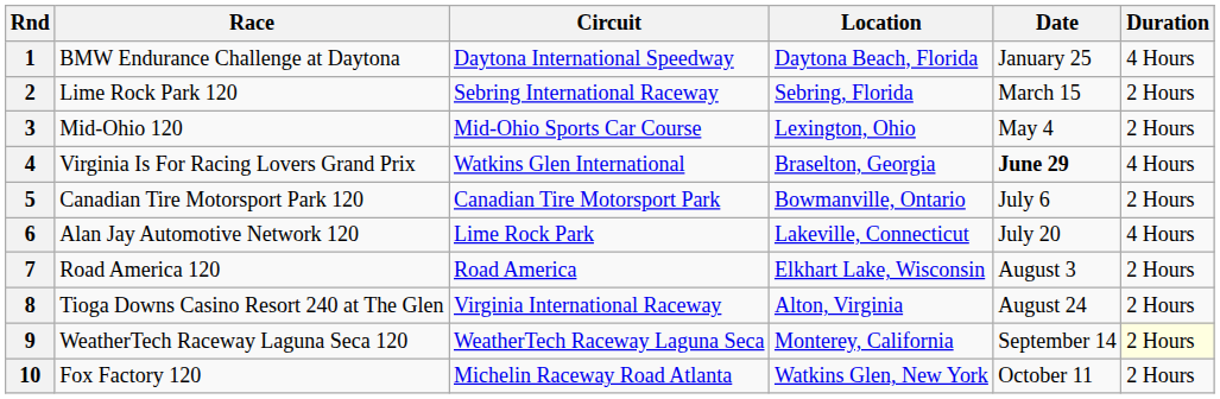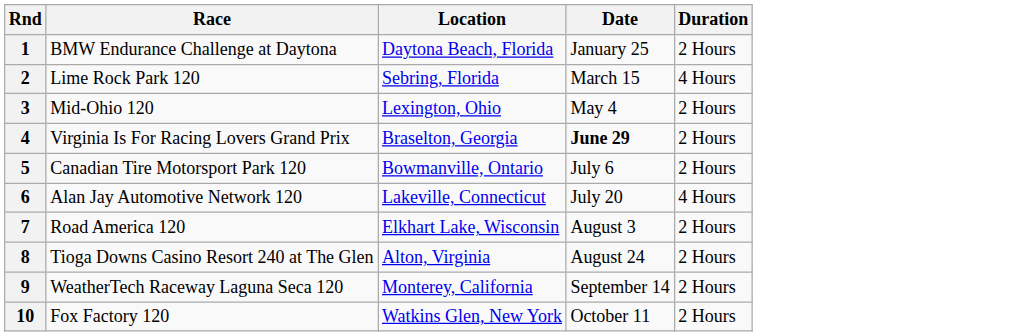- column: Circuit | Daytona International Speedway | Sebring International Raceway | Mid-Ohio Sports Car Course | Watkins Glen International | Canadian Tire Motorsport Park | Lime Rock Park | Road America | Virginia International Raceway | WeatherTech Raceway Laguna Seca | Michelin Raceway Road Atlanta
1 | Duration: 4 Hours -> 2 Hours
2 | Duration: 2 Hours -> 4 Hours
4 | Duration: 4 Hours -> 2 Hours
9 | Duration: lightyellow background -> no background
